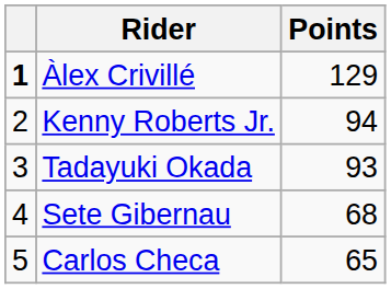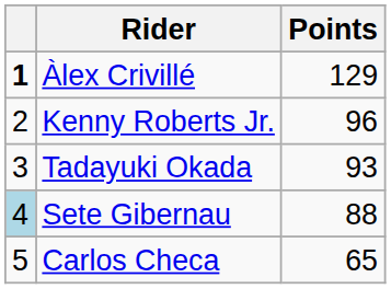Kenny Roberts Jr. | Points: 94 -> 96
Sete Gibernau | column 1: no background -> lightblue background
Sete Gibernau | Points: 68 -> 88
